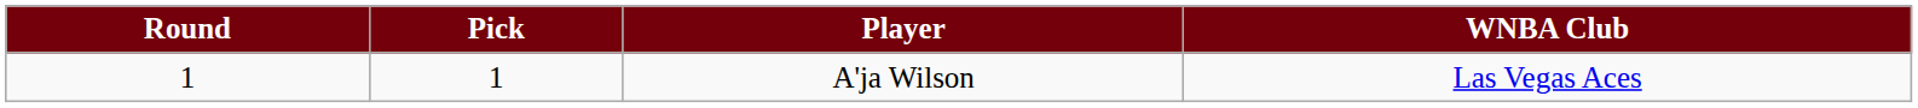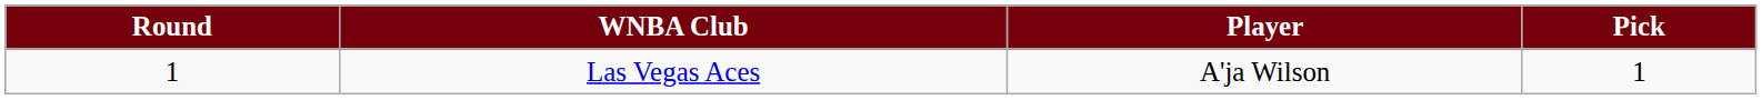columns swapped: Pick <-> WNBA Club
